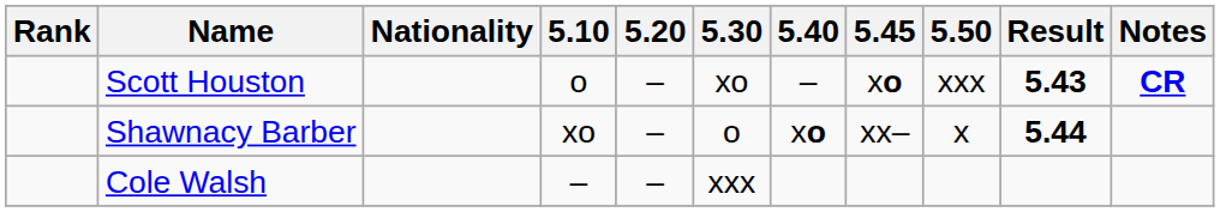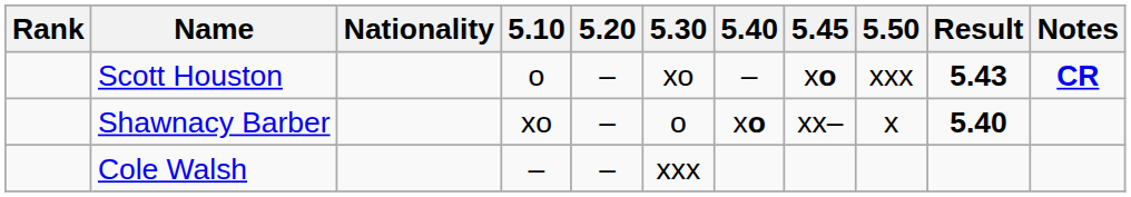Shawnacy Barber | Result: 5.44 -> 5.40
